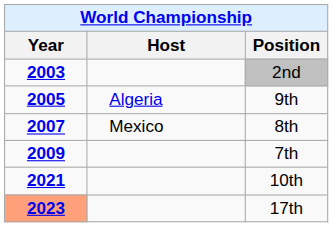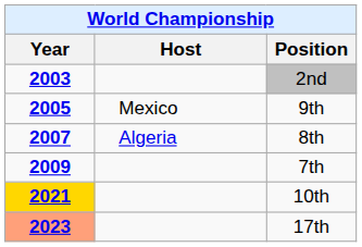9th | Host: Algeria -> Mexico
8th | Host: Mexico -> Algeria
10th | Year: no background -> gold background
